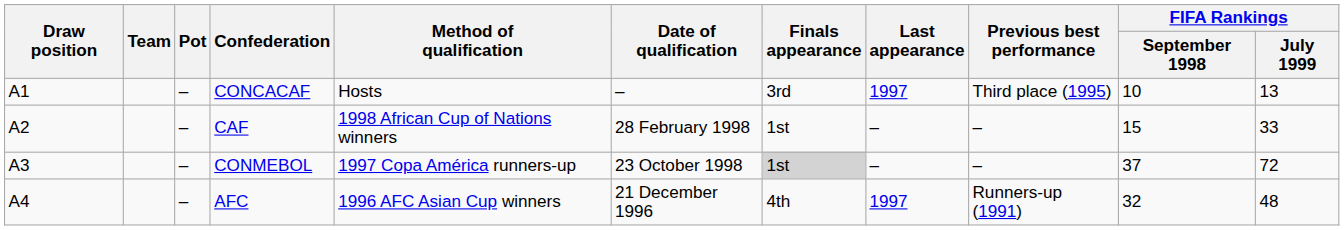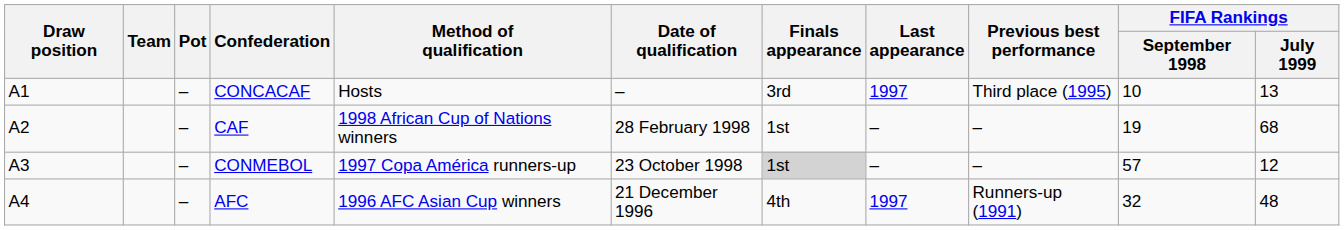CAF | FIFA Rankings / September 1998: 15 -> 19
CAF | FIFA Rankings / July 1999: 33 -> 68
CONMEBOL | FIFA Rankings / September 1998: 37 -> 57
CONMEBOL | FIFA Rankings / July 1999: 72 -> 12
